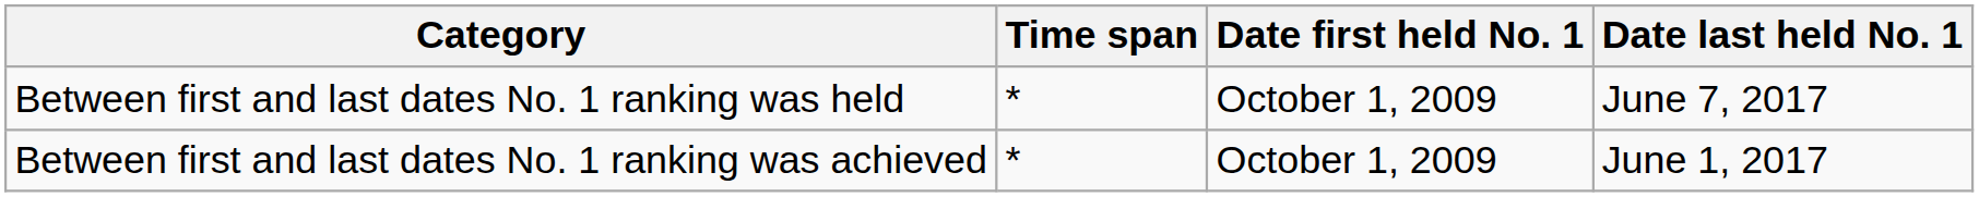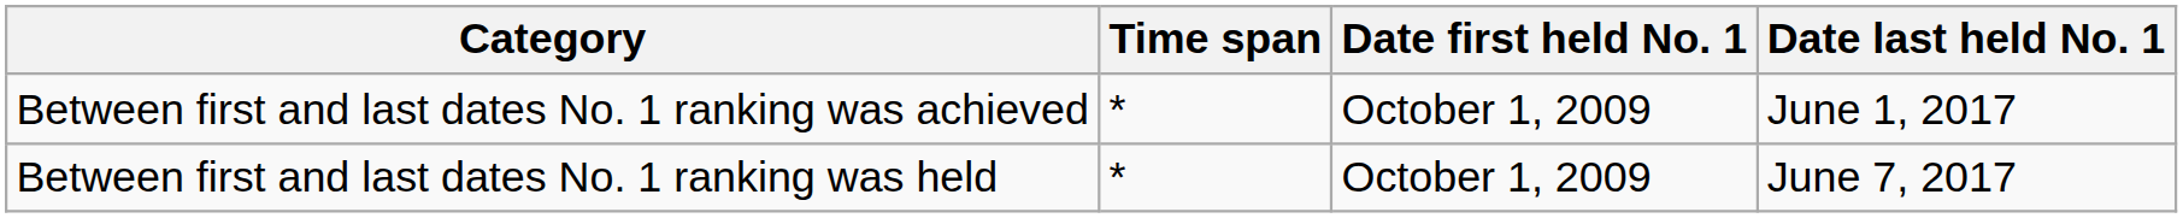rows swapped: Between first and last dates No. 1 ranking was held <-> Between first and last dates No. 1 ranking was achieved
